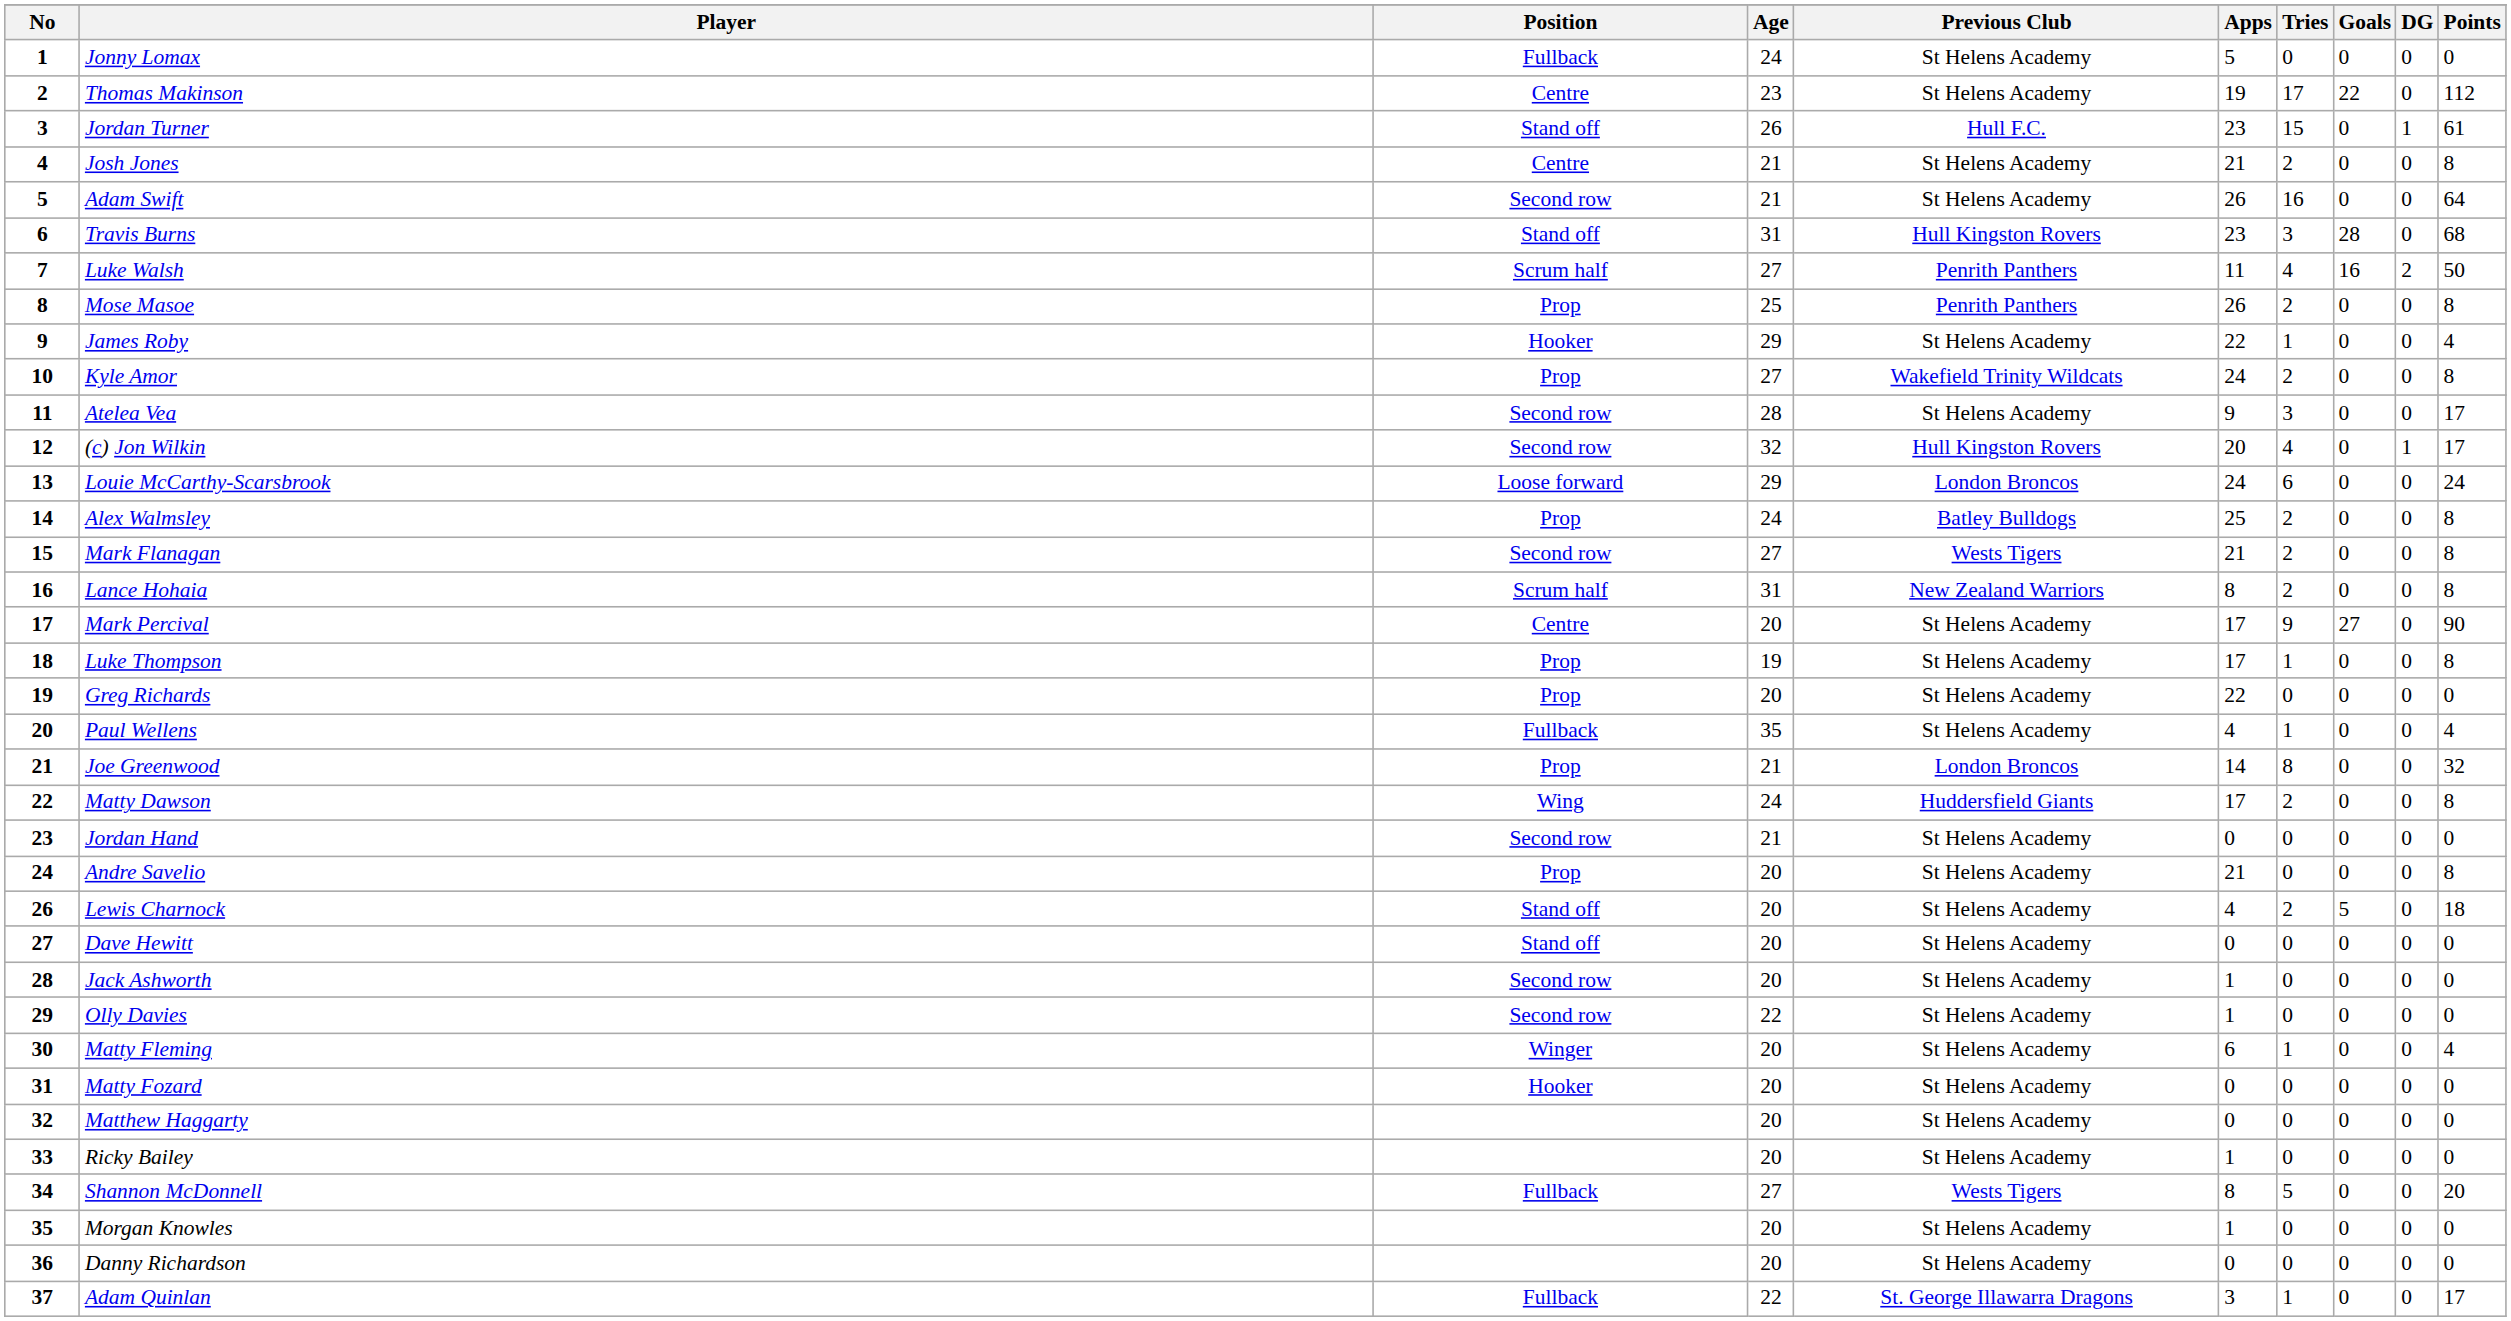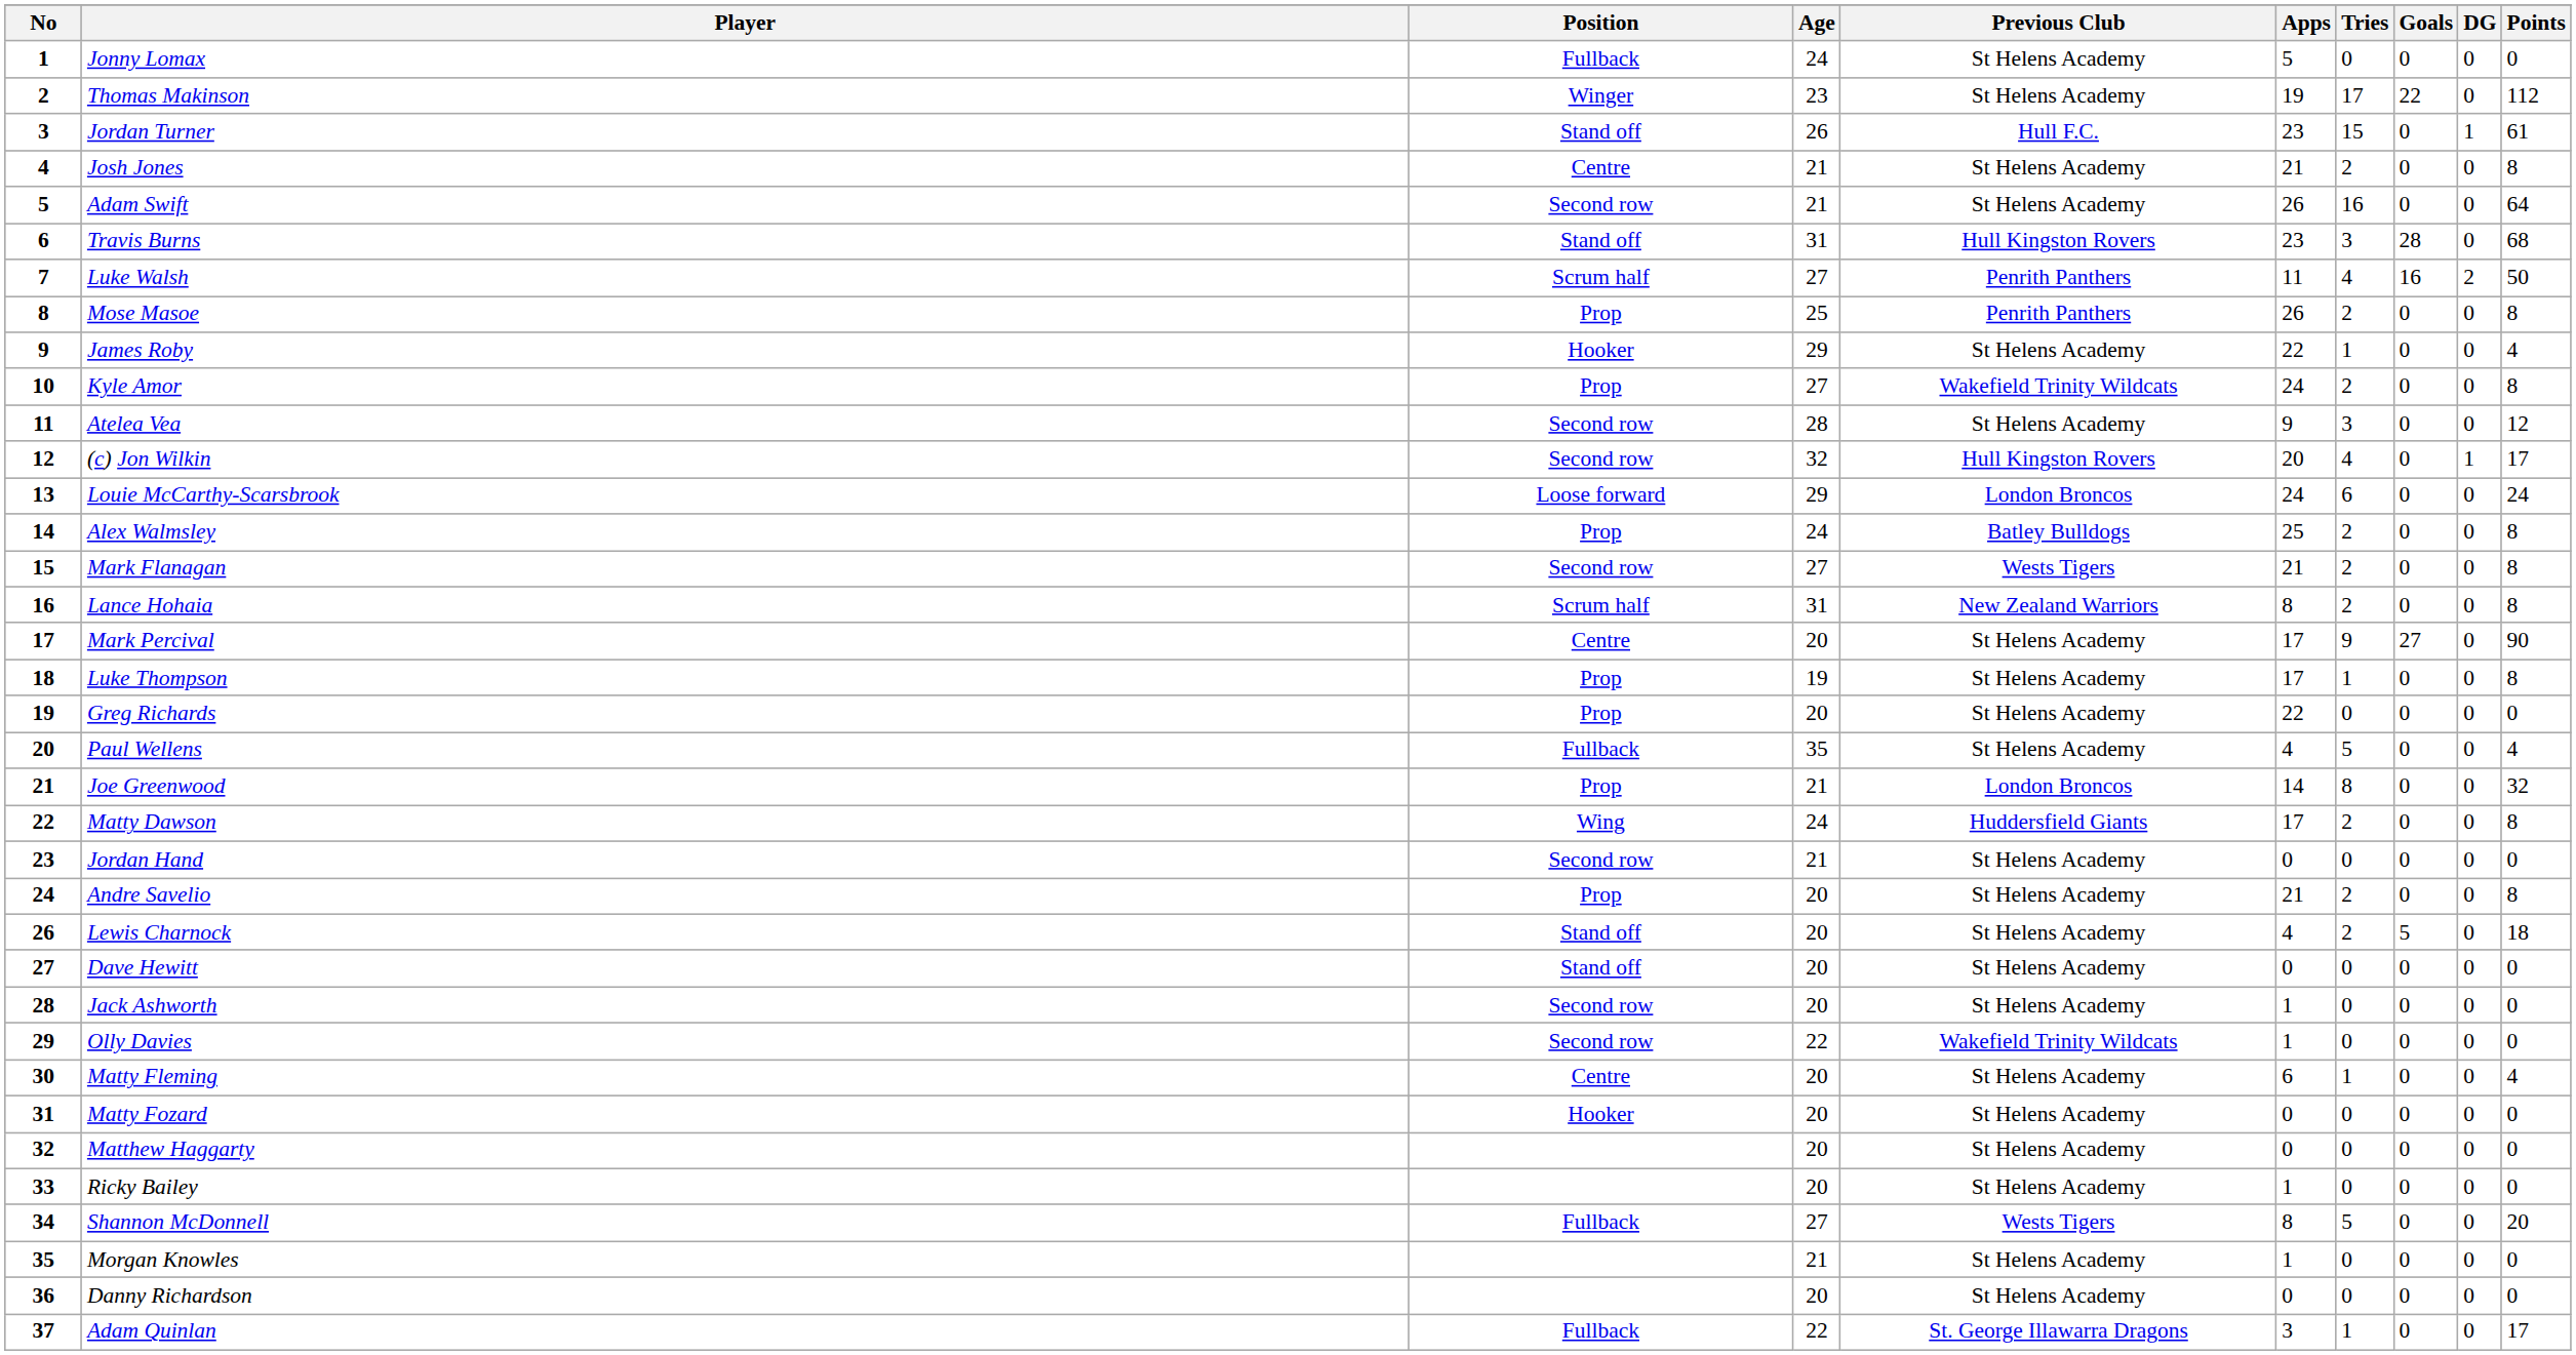Thomas Makinson | Position: Centre -> Winger
Atelea Vea | Points: 17 -> 12
Paul Wellens | Tries: 1 -> 5
Andre Savelio | Tries: 0 -> 2
Olly Davies | Previous Club: St Helens Academy -> Wakefield Trinity Wildcats
Matty Fleming | Position: Winger -> Centre
Morgan Knowles | Age: 20 -> 21
